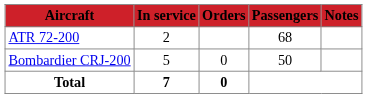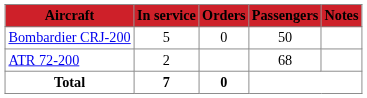rows swapped: ATR 72-200 <-> Bombardier CRJ-200
